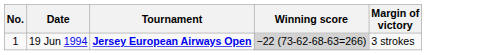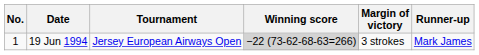+ column: Runner-up | Mark James
19 Jun 1994 | Tournament: bold -> normal
